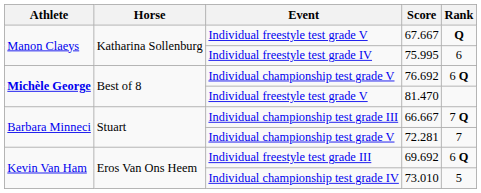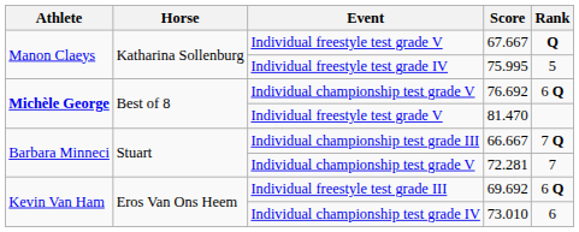75.995 | Rank: 6 -> 5
73.010 | Rank: 5 -> 6
